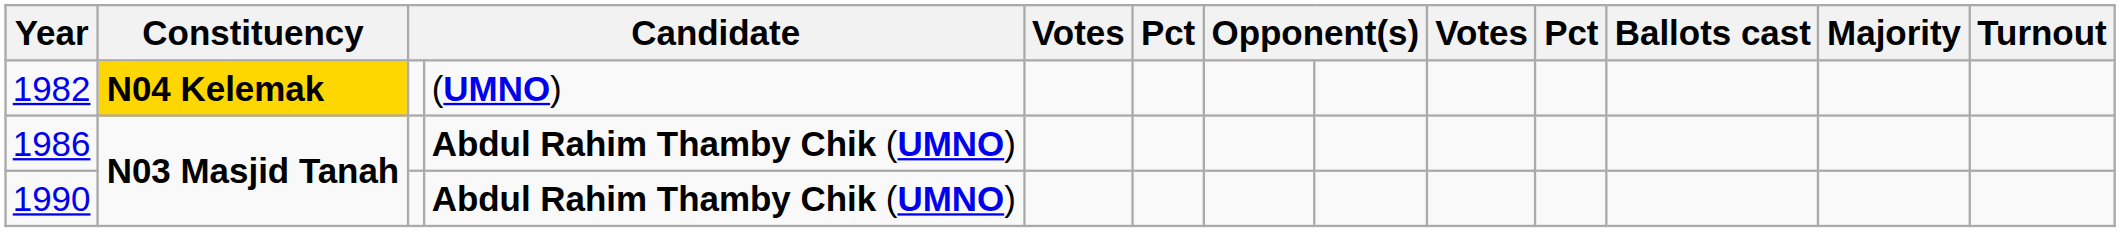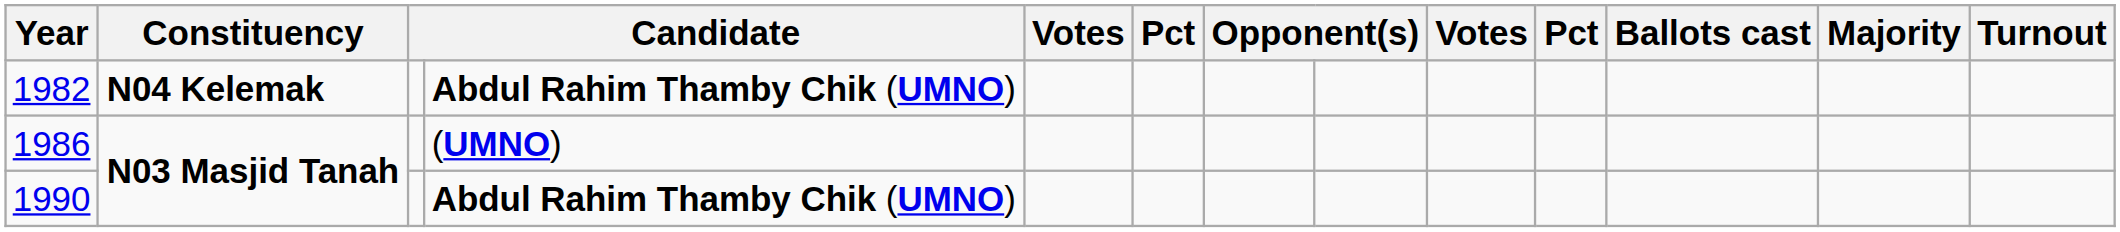1982 | Constituency: gold background -> no background
1982 | column 4: (UMNO) -> Abdul Rahim Thamby Chik (UMNO)
1986 | column 4: Abdul Rahim Thamby Chik (UMNO) -> (UMNO)
